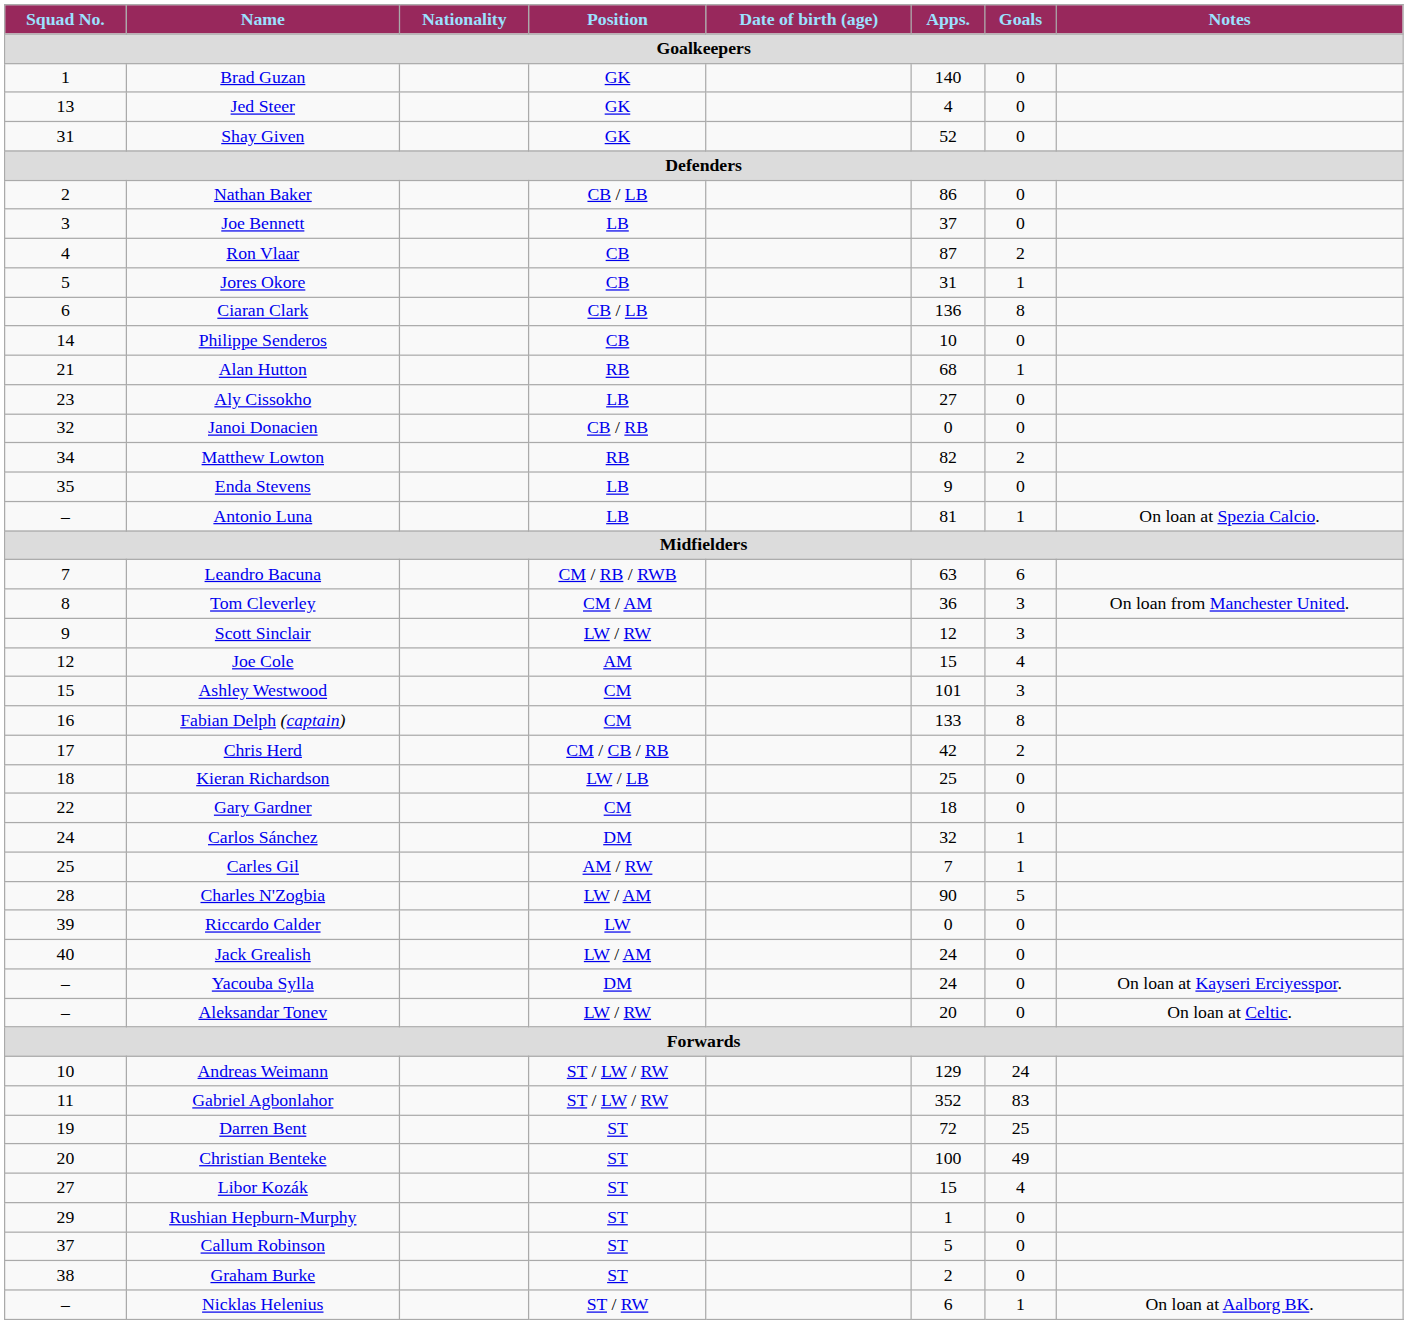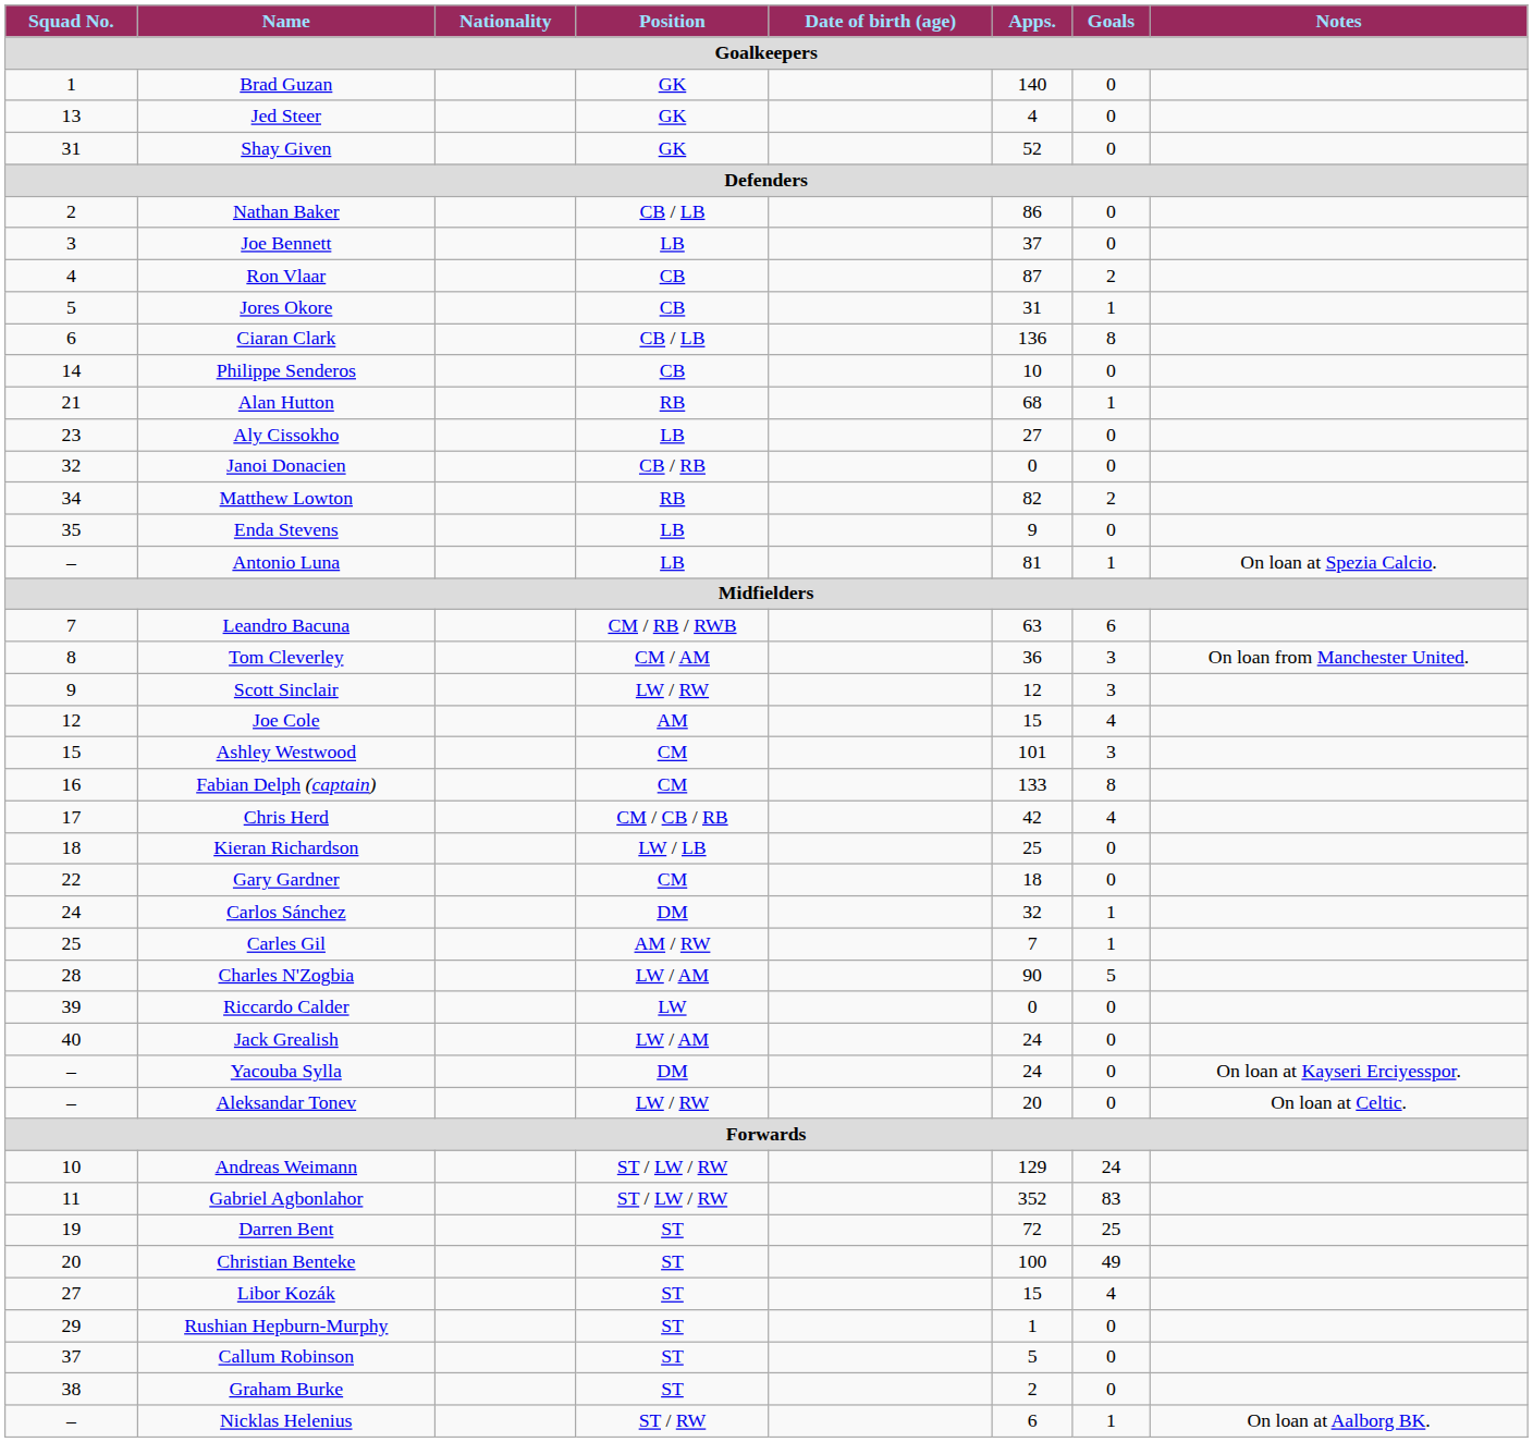Chris Herd | Goals: 2 -> 4
